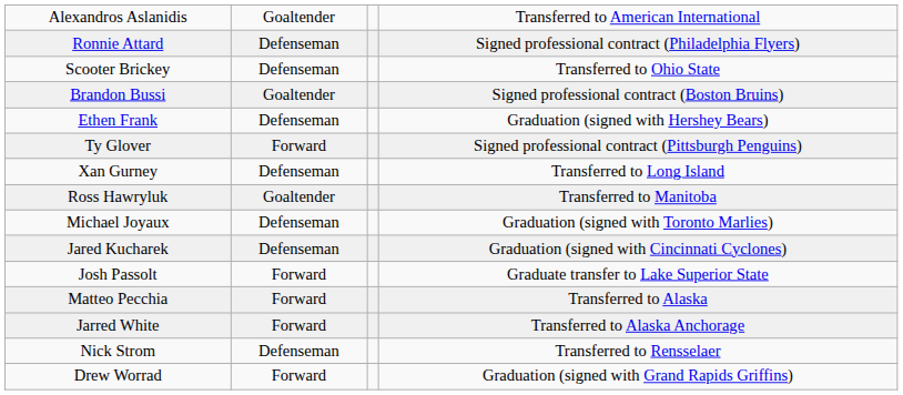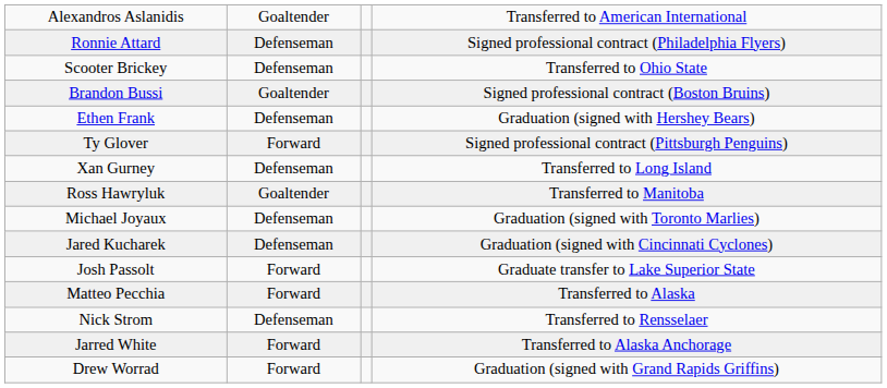rows swapped: Nick Strom <-> Jarred White
